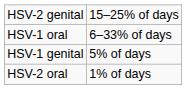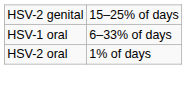- row: HSV-1 genital | 5% of days
